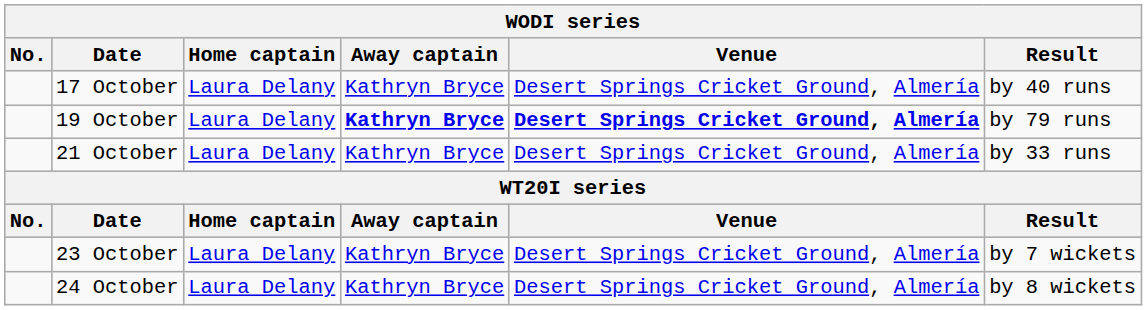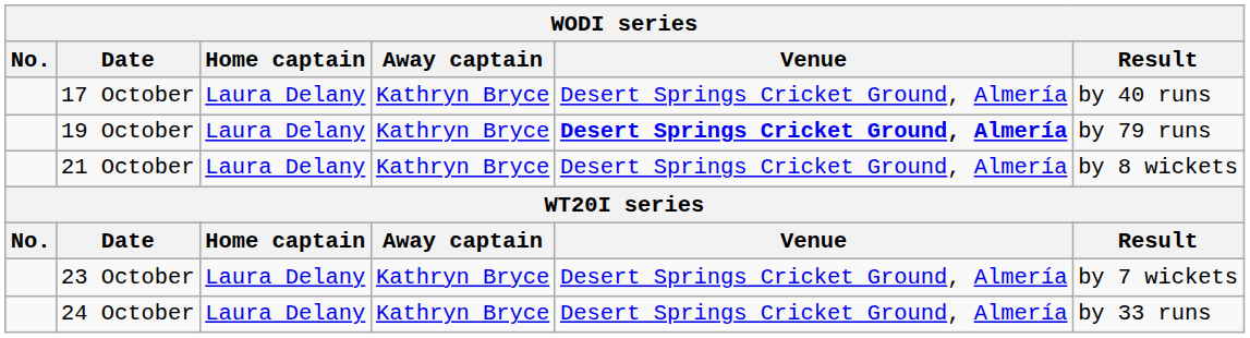19 October | Away captain: bold -> normal
21 October | Result: by 33 runs -> by 8 wickets
24 October | Result: by 8 wickets -> by 33 runs
